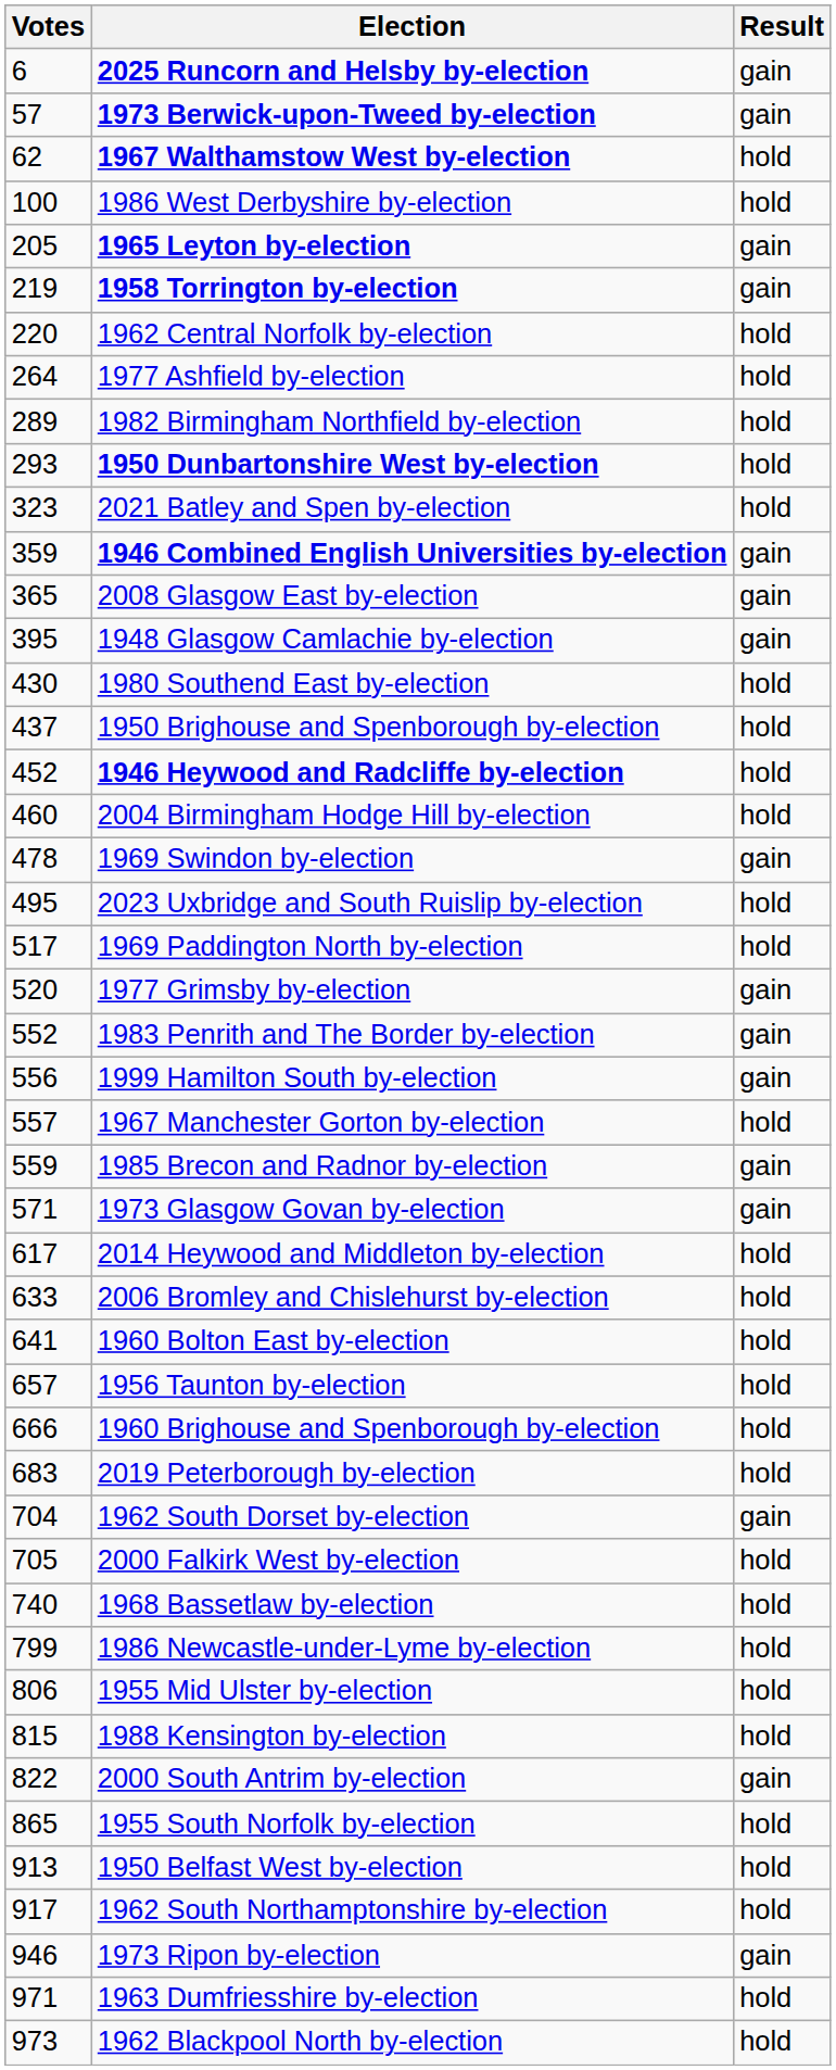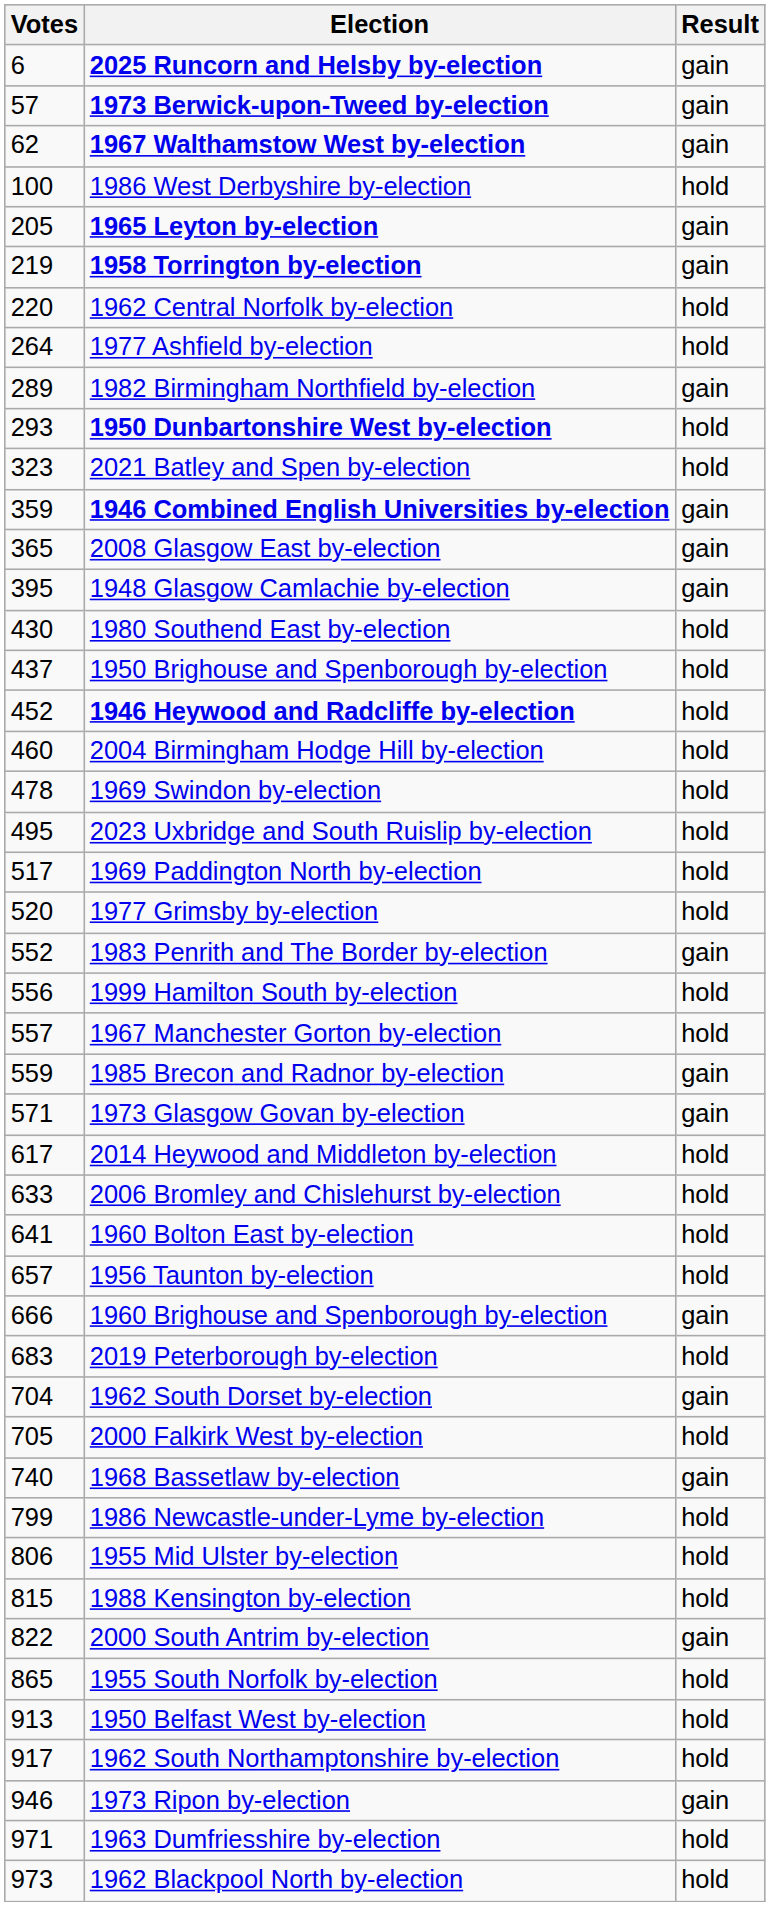1967 Walthamstow West by-election | column 3: hold -> gain
1982 Birmingham Northfield by-election | column 3: hold -> gain
1969 Swindon by-election | column 3: gain -> hold
1977 Grimsby by-election | column 3: gain -> hold
1999 Hamilton South by-election | column 3: gain -> hold
1960 Brighouse and Spenborough by-election | column 3: hold -> gain
1968 Bassetlaw by-election | column 3: hold -> gain
